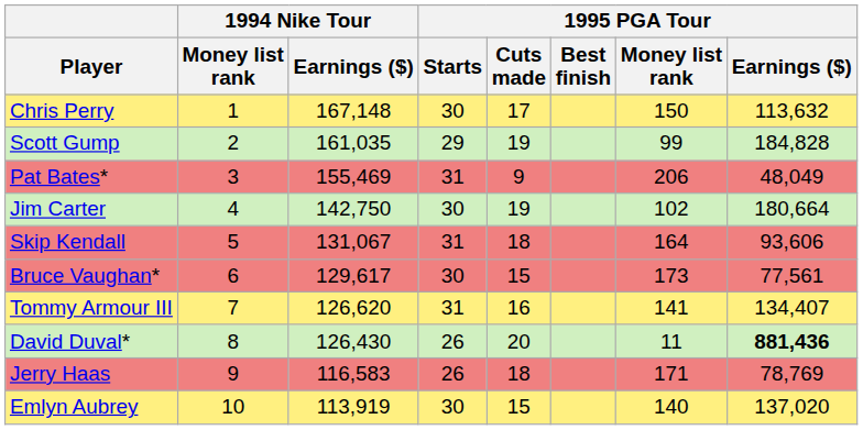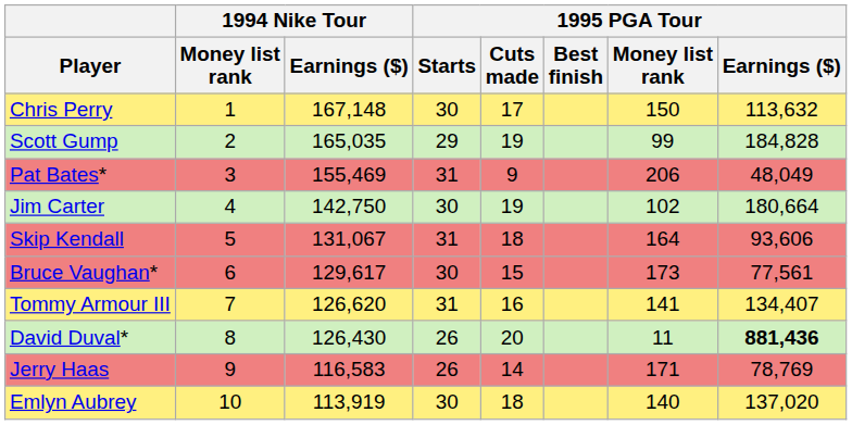Scott Gump | 1994 Nike Tour / Earnings ($): 161,035 -> 165,035
Jerry Haas | 1995 PGA Tour / Cuts made: 18 -> 14
Emlyn Aubrey | 1995 PGA Tour / Cuts made: 15 -> 18
